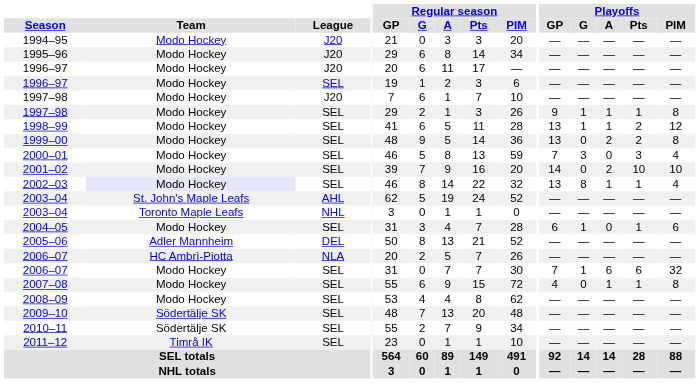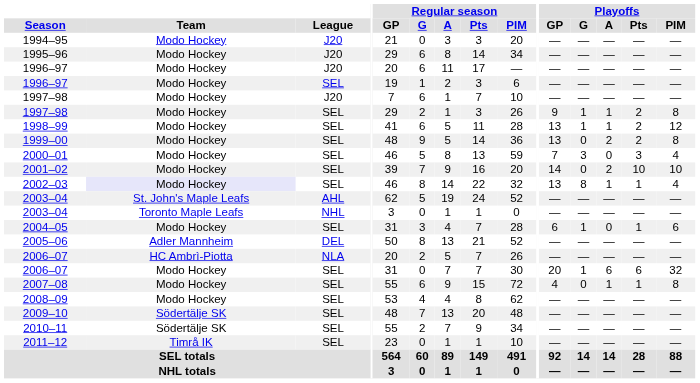1997–98 / SEL | Playoffs / Pts: 1 -> 2
2006–07 / SEL | Playoffs / GP: 7 -> 20
